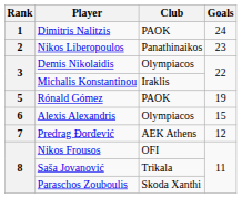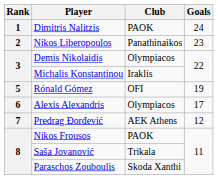Rónald Gómez | Club: PAOK -> OFI
Alexis Alexandris | Goals: 15 -> 17
Nikos Frousos | Club: OFI -> PAOK
